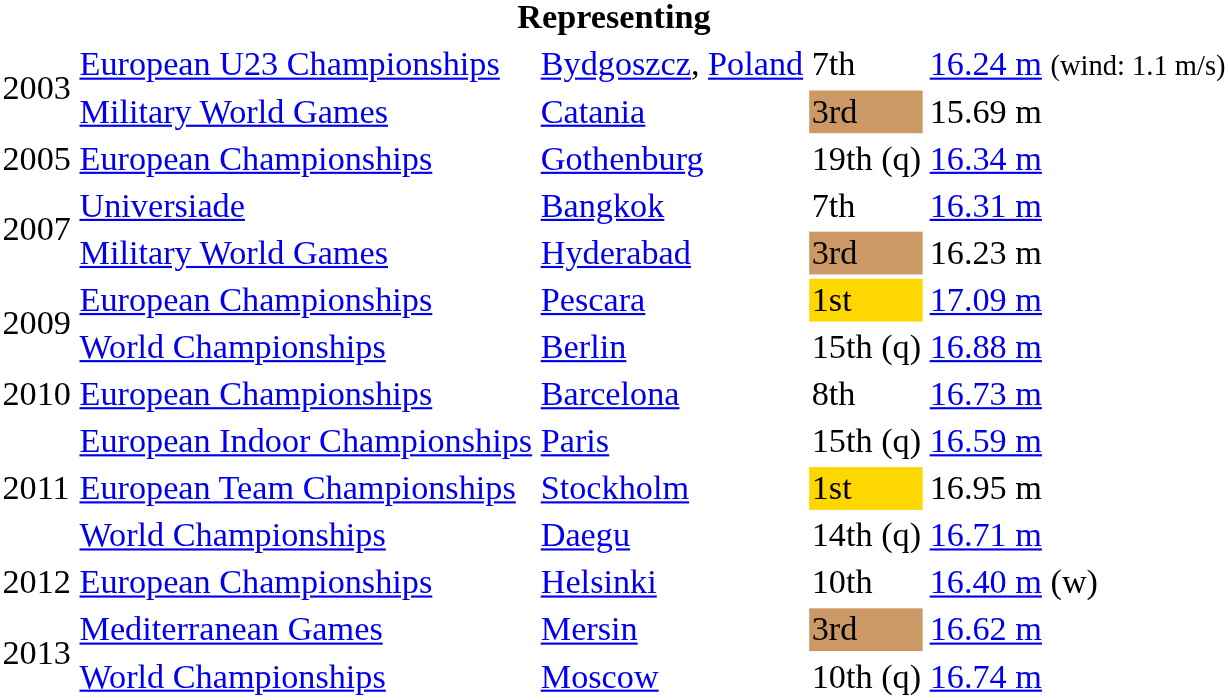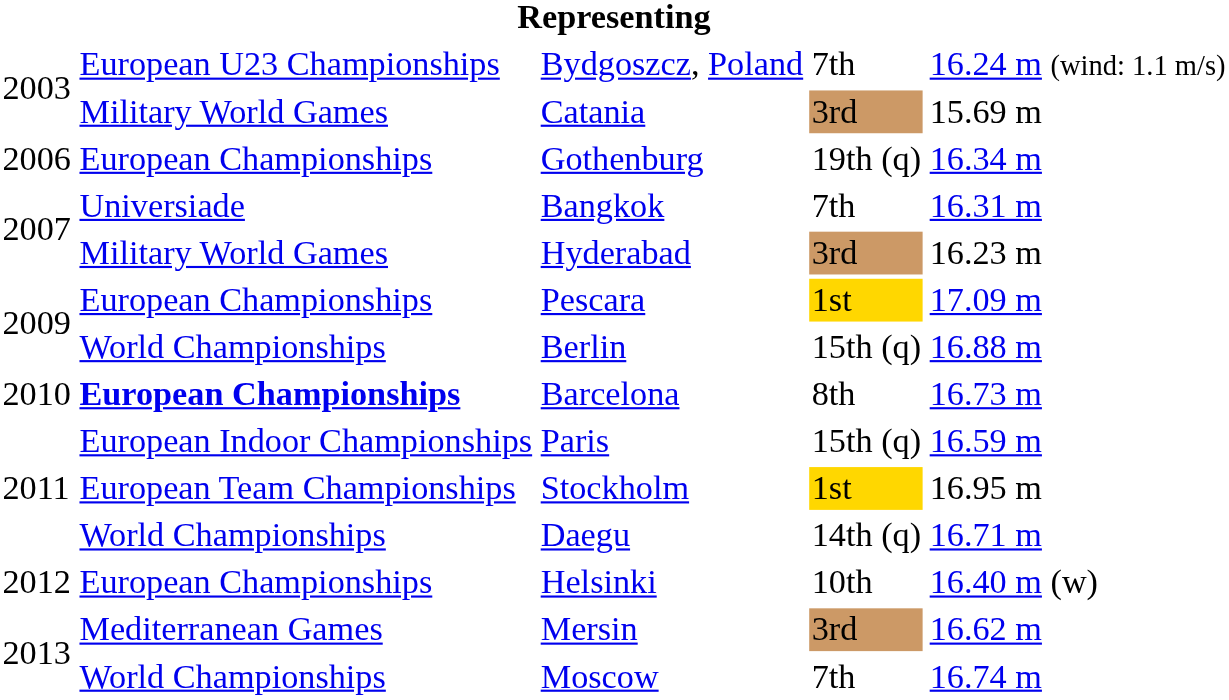Gothenburg | column 1: 2005 -> 2006
Barcelona | column 2: normal -> bold
Moscow | column 4: 10th (q) -> 7th
